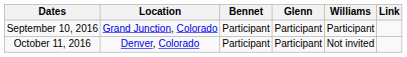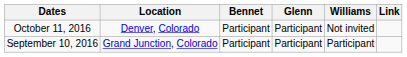rows swapped: September 10, 2016 <-> October 11, 2016
